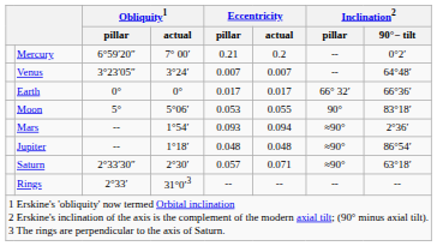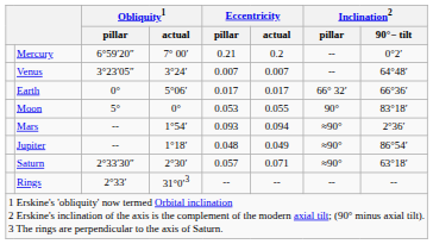Earth | Obliquity1 / actual: 0° -> 5°06′
Moon | Obliquity1 / actual: 5°06′ -> 0°
Jupiter | Eccentricity / actual: 0.048 -> 0.049
